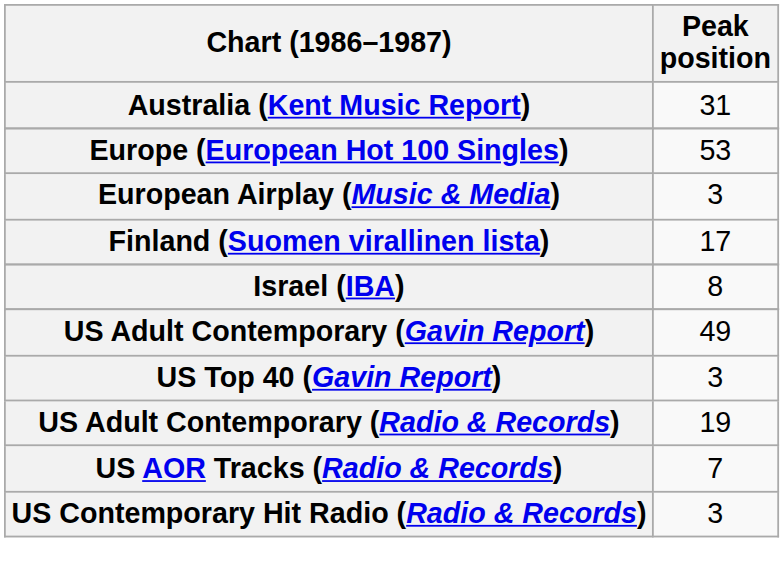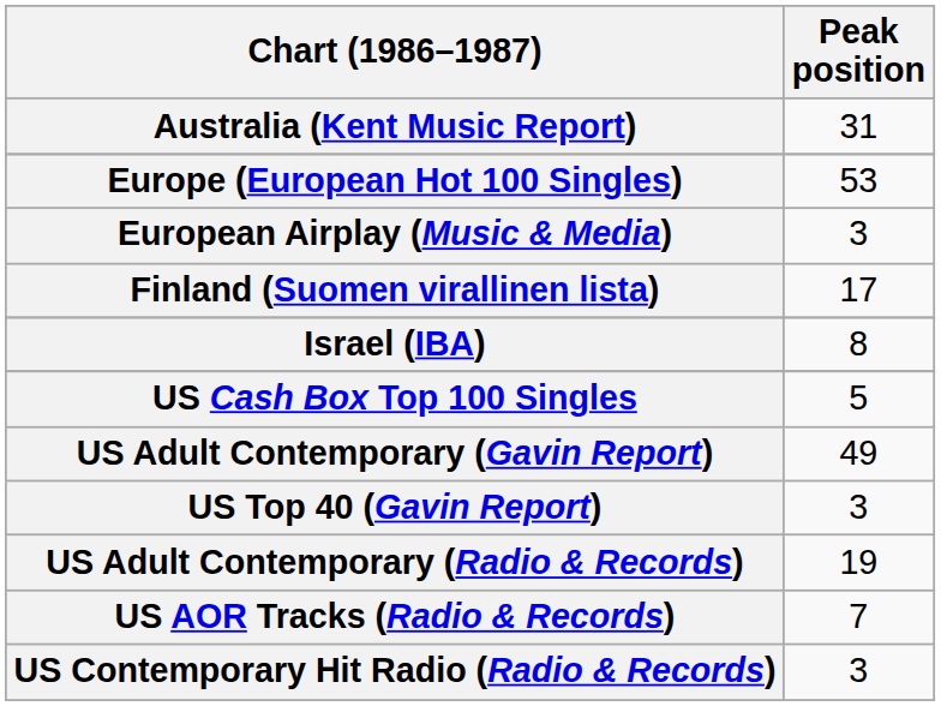+ row: US Cash Box Top 100 Singles | 5
